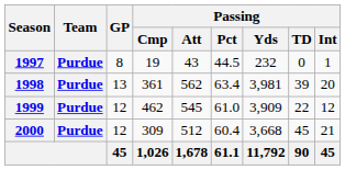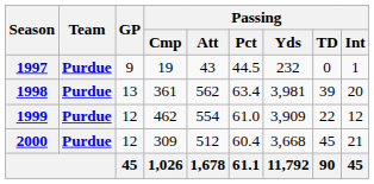1997 | GP: 8 -> 9
1999 | Passing / Att: 545 -> 554
